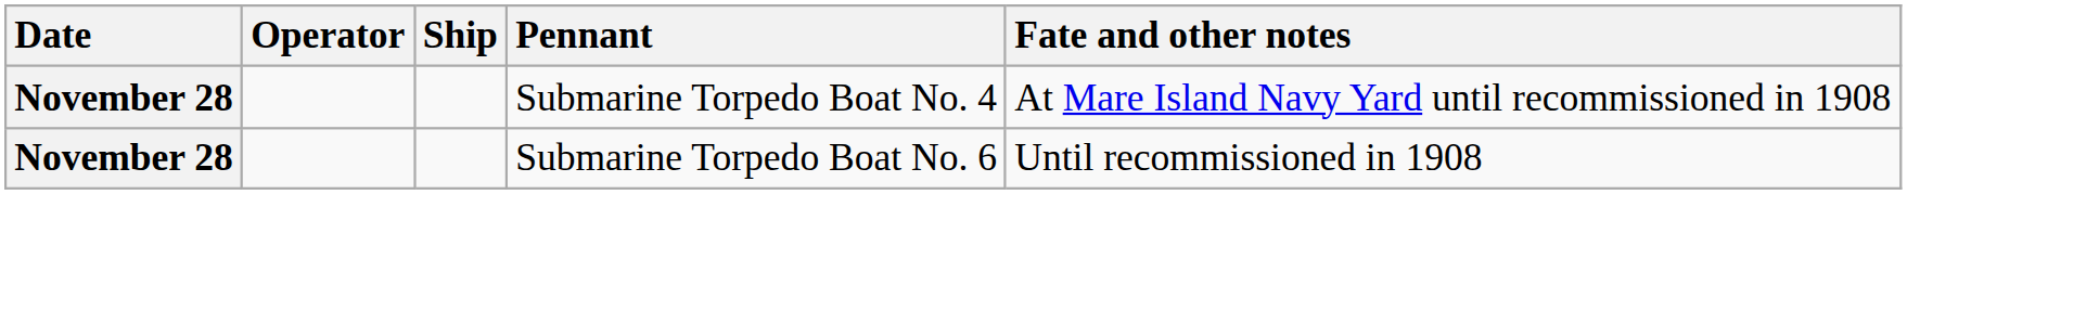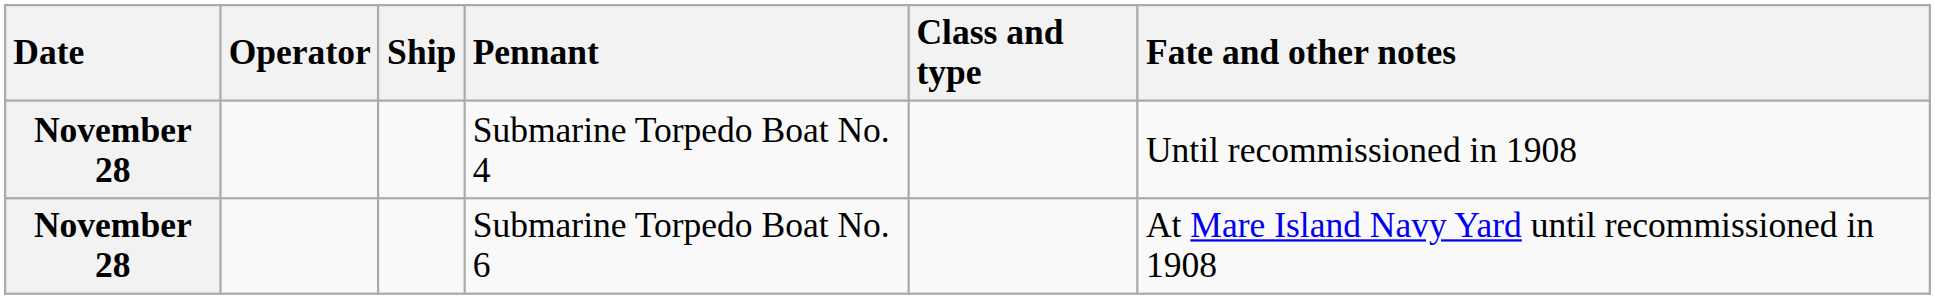+ column: Class and type
Submarine Torpedo Boat No. 4 | Fate and other notes: At Mare Island Navy Yard until recommissioned in 1908 -> Until recommissioned in 1908
Submarine Torpedo Boat No. 6 | Fate and other notes: Until recommissioned in 1908 -> At Mare Island Navy Yard until recommissioned in 1908
